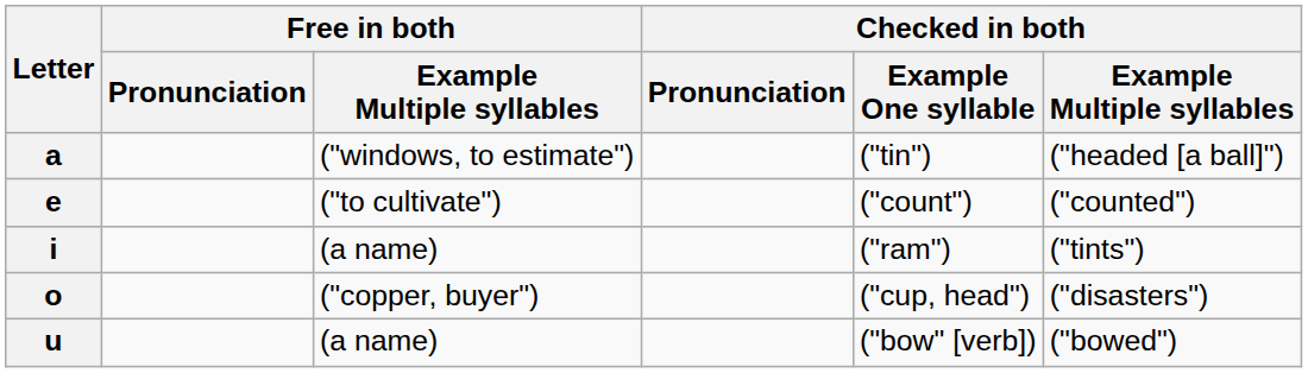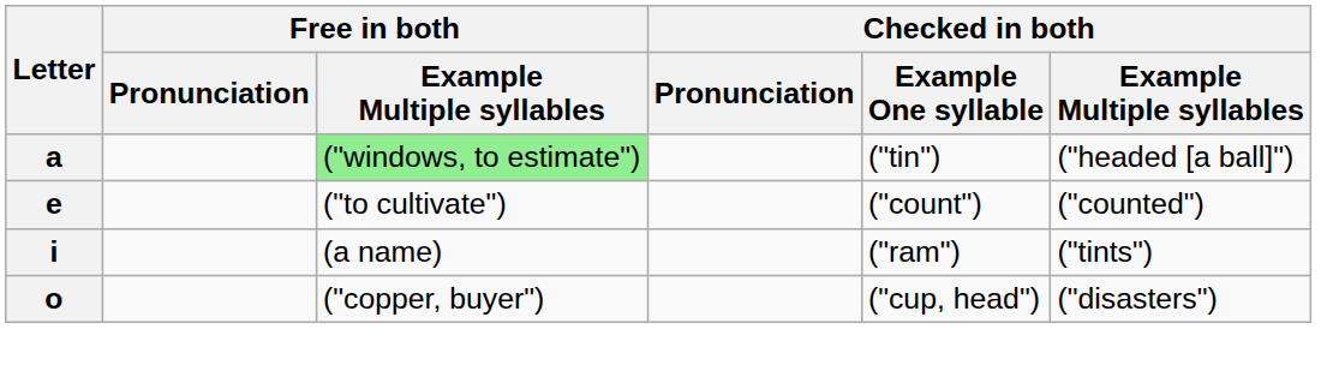a | Free in both / Example Multiple syllables: no background -> lightgreen background
- row: u | (a name) | ("bow" [verb]) | ("bowed")
